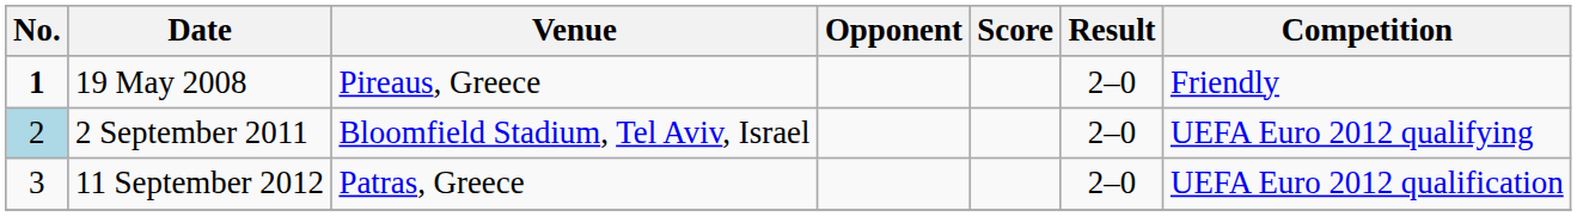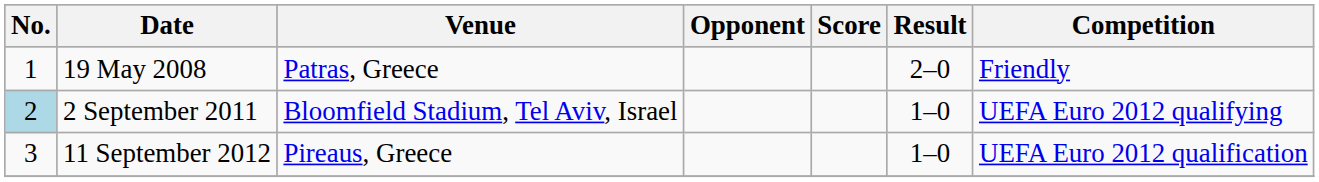19 May 2008 | No.: bold -> normal
19 May 2008 | Venue: Pireaus, Greece -> Patras, Greece
2 September 2011 | Result: 2–0 -> 1–0
11 September 2012 | Venue: Patras, Greece -> Pireaus, Greece
11 September 2012 | Result: 2–0 -> 1–0
